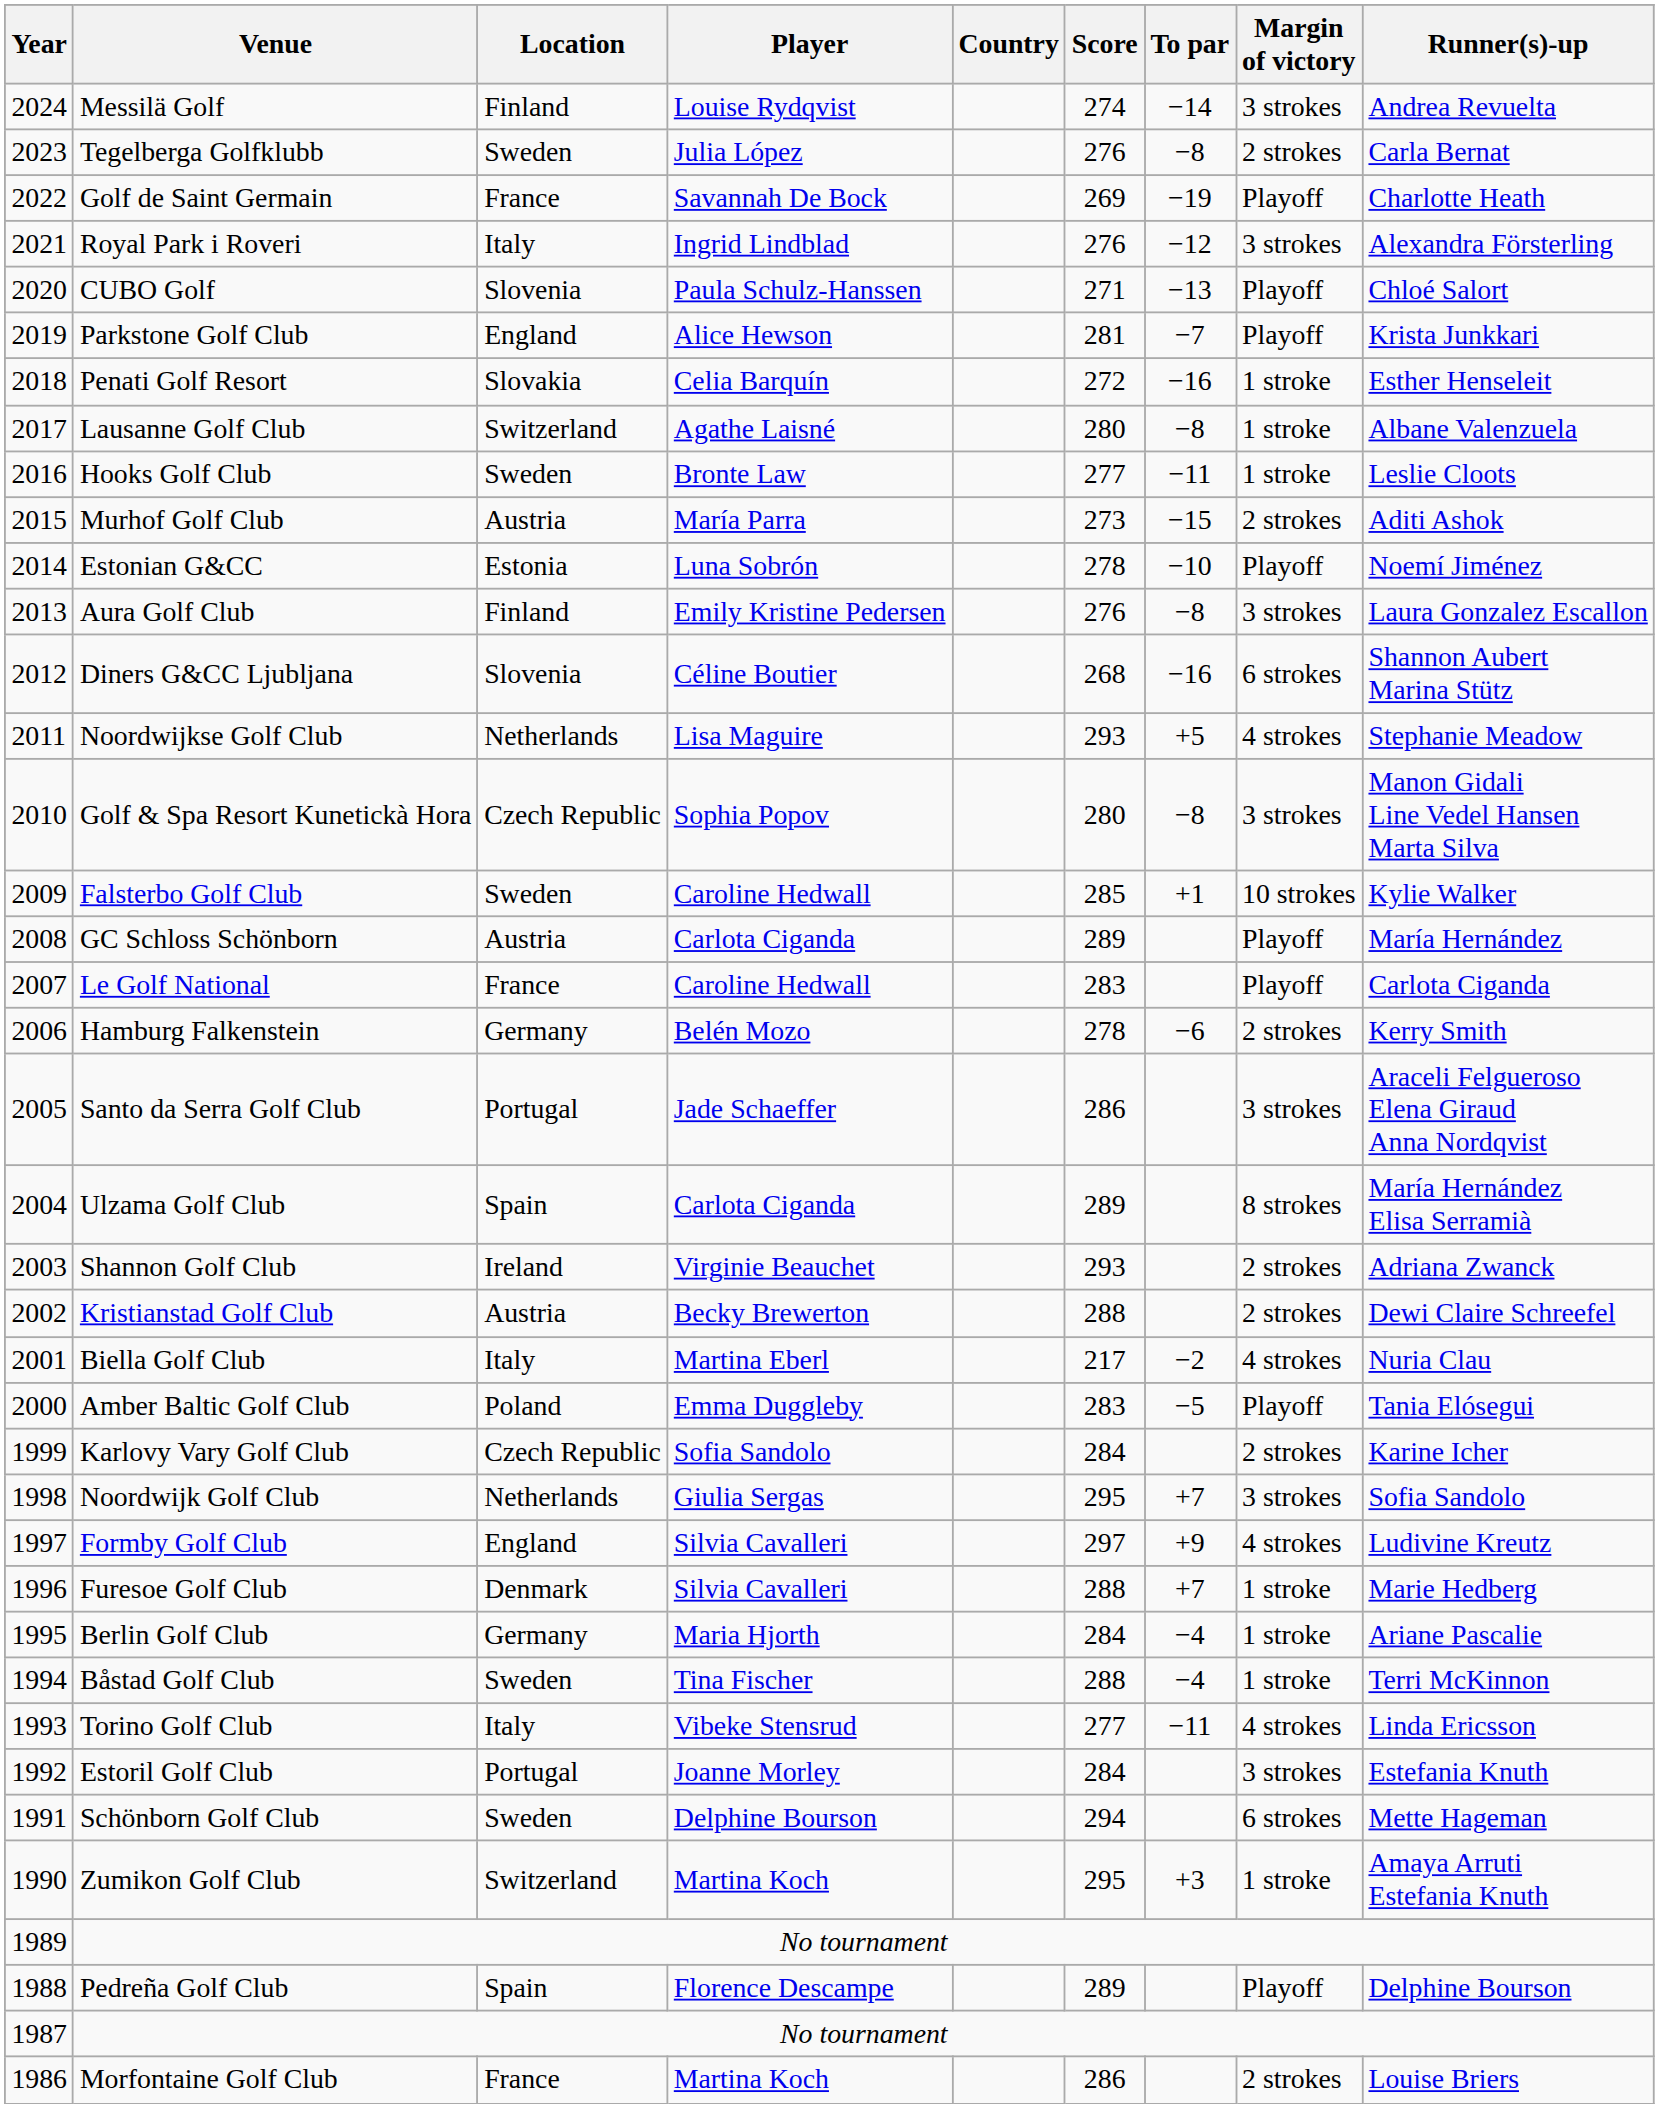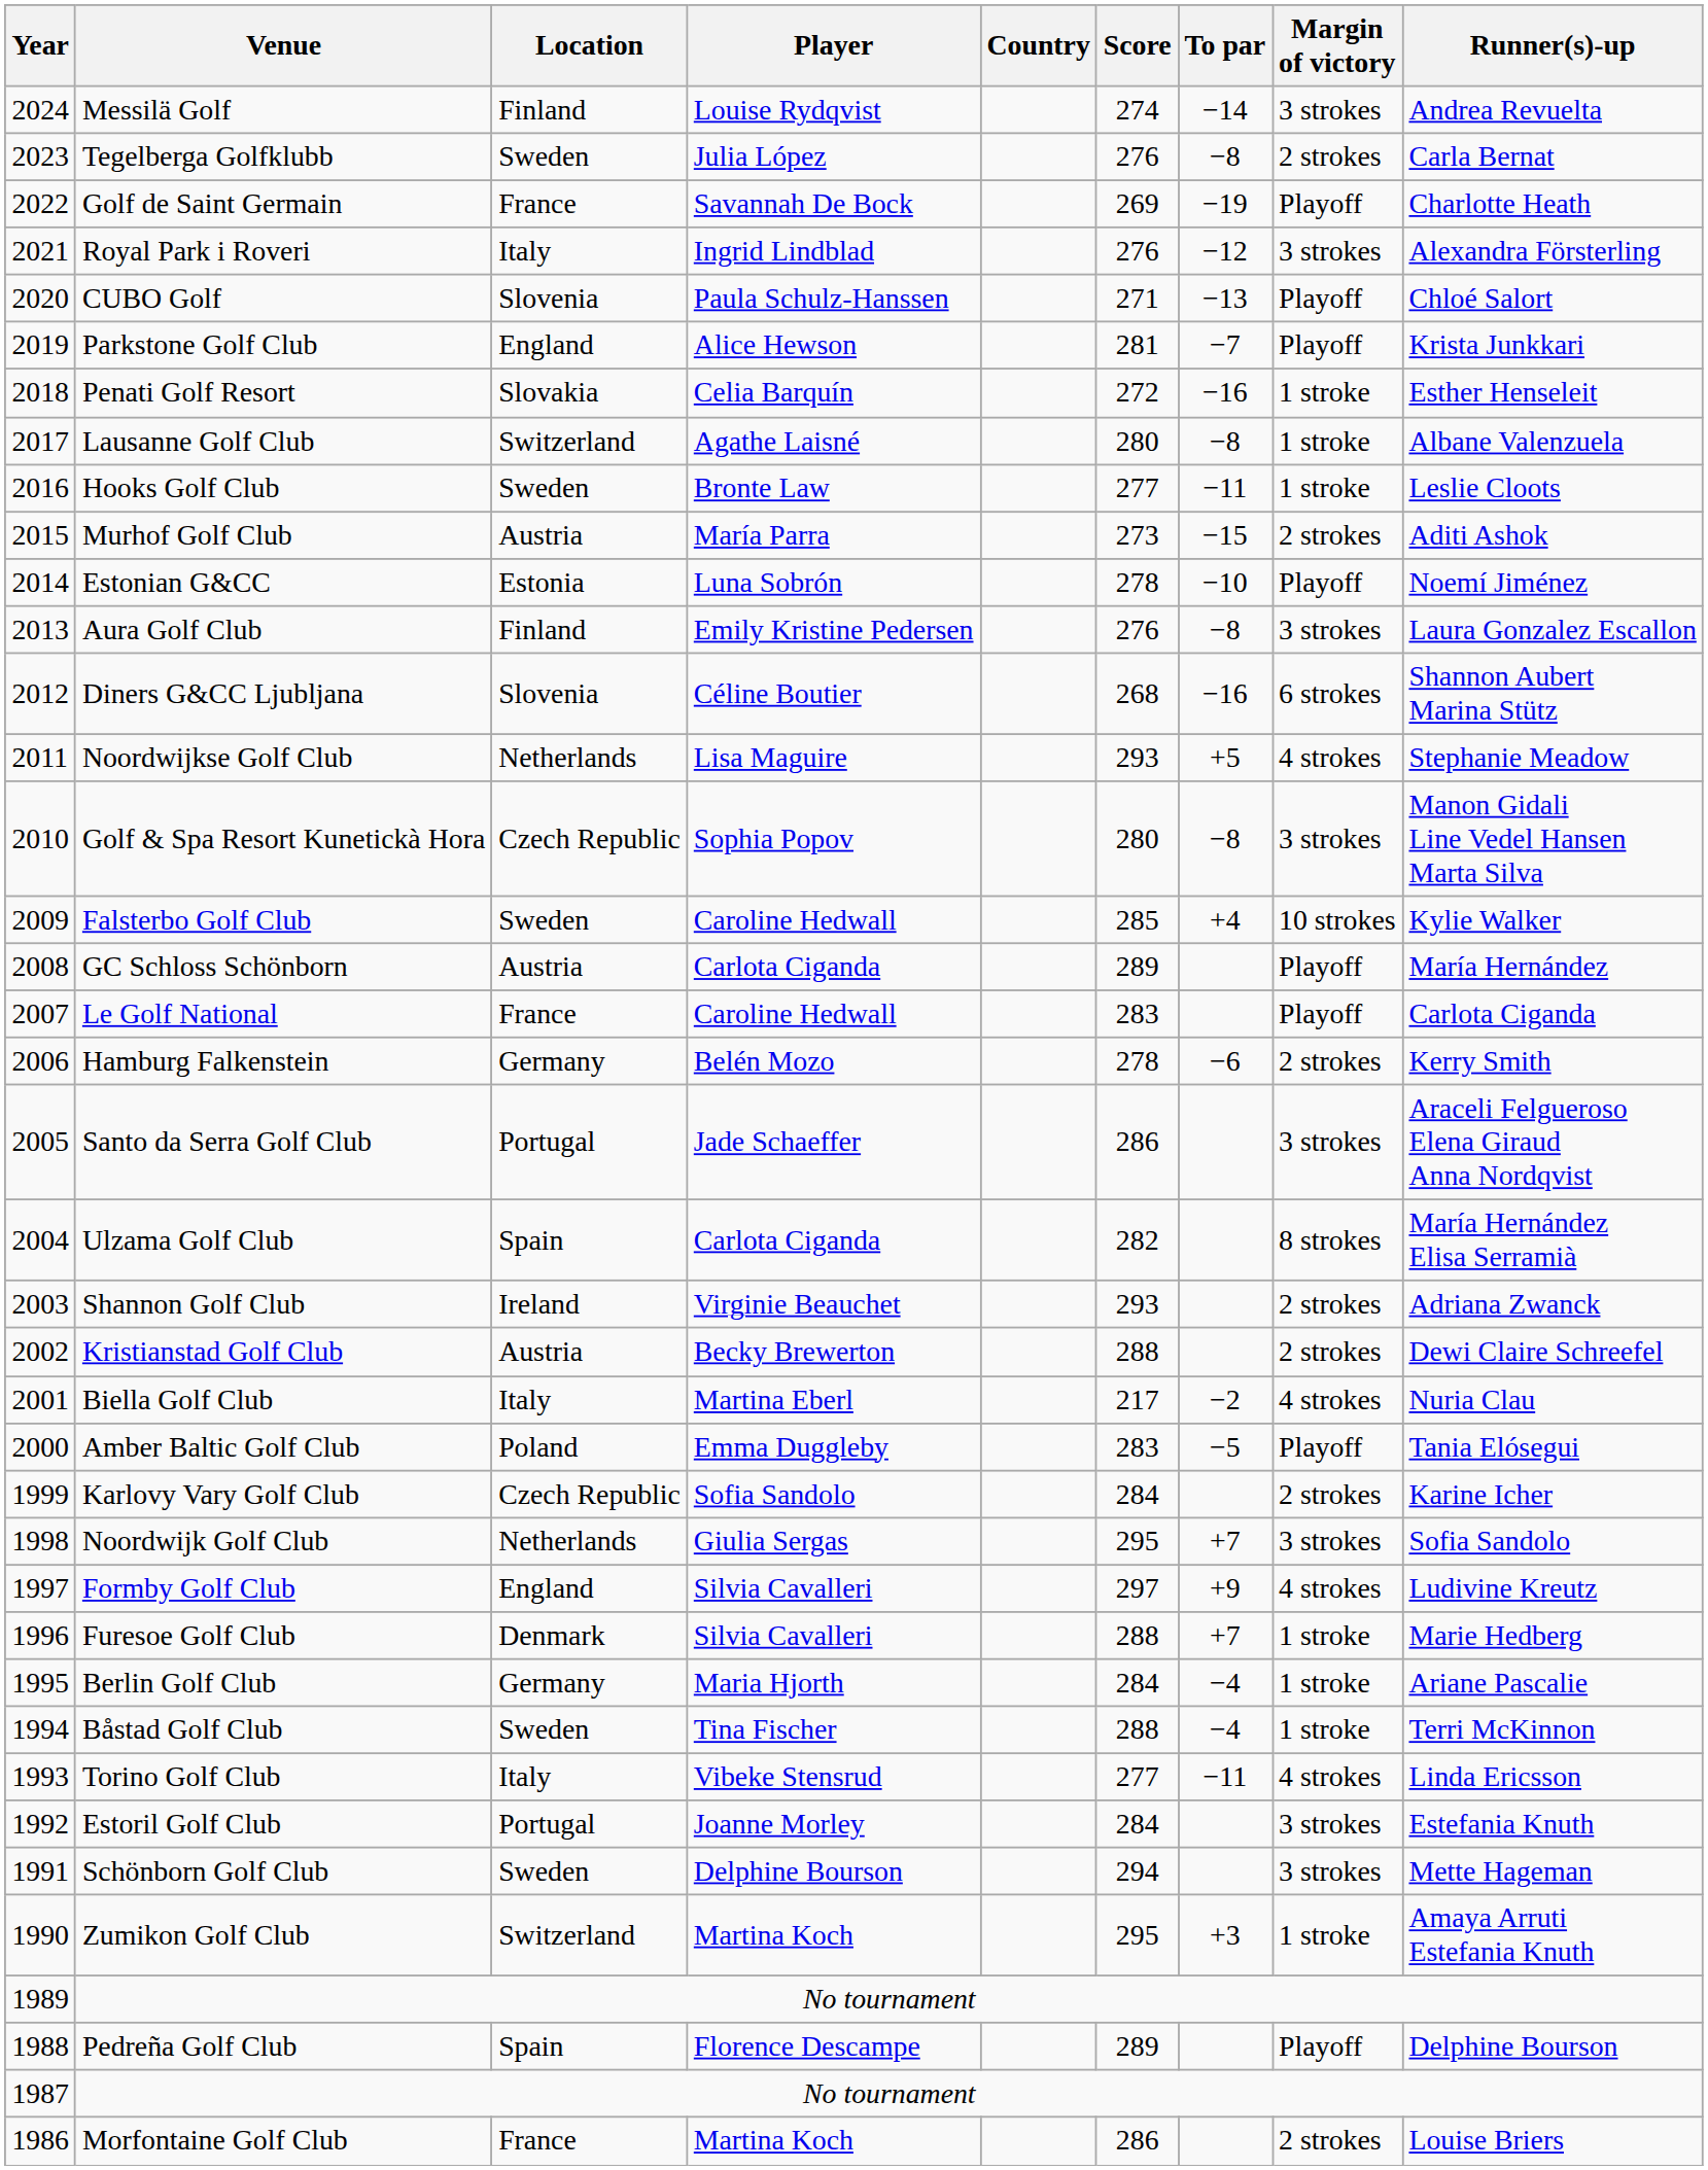Falsterbo Golf Club | To par: +1 -> +4
Ulzama Golf Club | Score: 289 -> 282
Schönborn Golf Club | Margin of victory: 6 strokes -> 3 strokes
